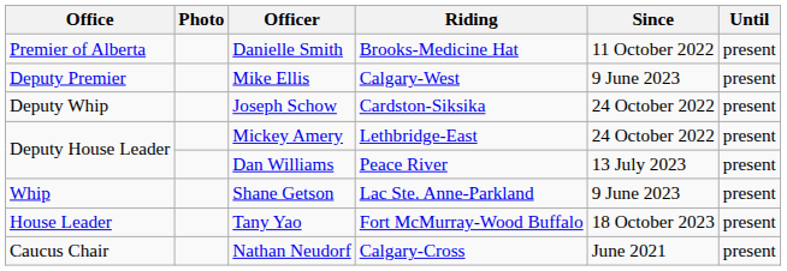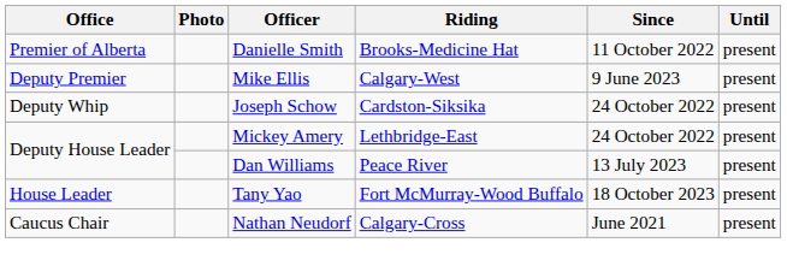- row: Whip | Shane Getson | Lac Ste. Anne-Parkland | 9 June 2023 | present
